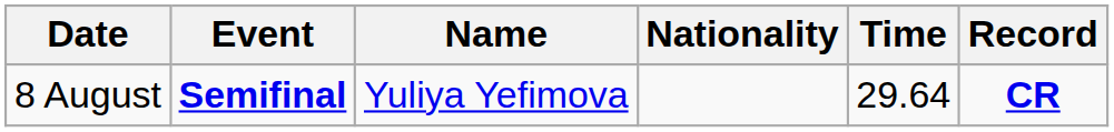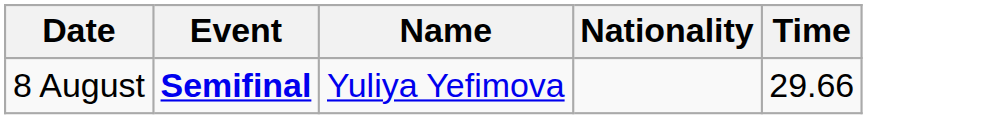- column: Record | CR
8 August | Time: 29.64 -> 29.66
